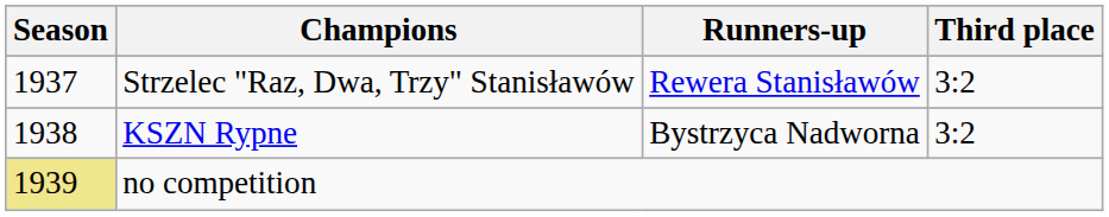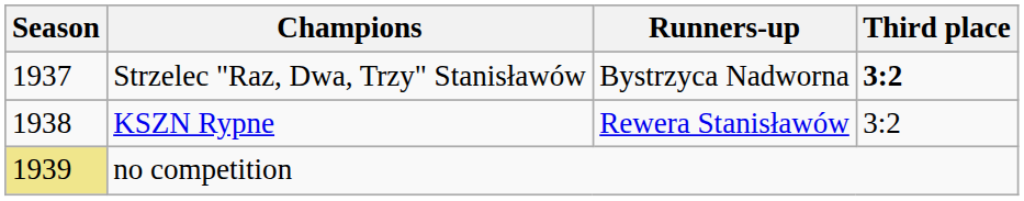Strzelec "Raz, Dwa, Trzy" Stanisławów | Runners-up: Rewera Stanisławów -> Bystrzyca Nadworna
Strzelec "Raz, Dwa, Trzy" Stanisławów | Third place: normal -> bold
KSZN Rypne | Runners-up: Bystrzyca Nadworna -> Rewera Stanisławów
